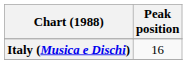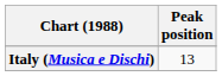Italy (Musica e Dischi) | Peak position: 16 -> 13
